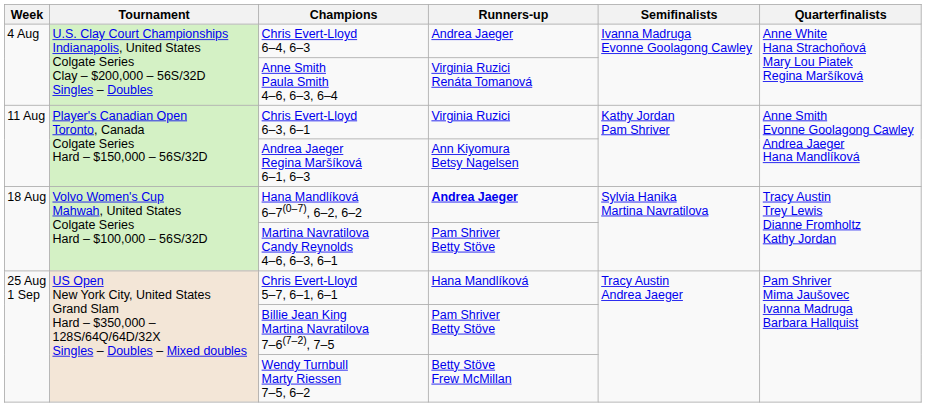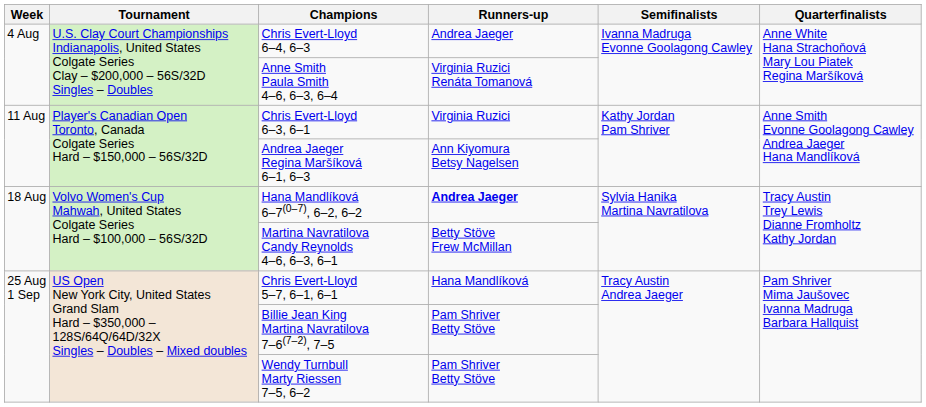Martina Navratilova Candy Reynolds 4–6, 6–3, 6–1 | Runners-up: Pam Shriver Betty Stöve -> Betty Stöve Frew McMillan
Wendy Turnbull Marty Riessen 7–5, 6–2 | Runners-up: Betty Stöve Frew McMillan -> Pam Shriver Betty Stöve
